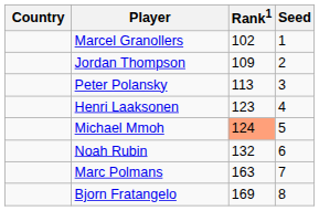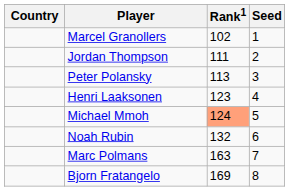Jordan Thompson | Rank1: 109 -> 111
